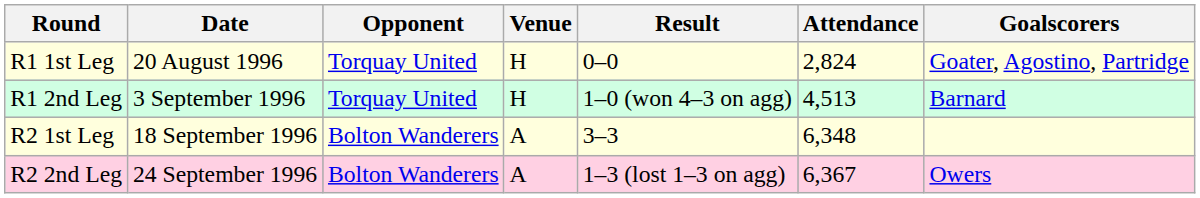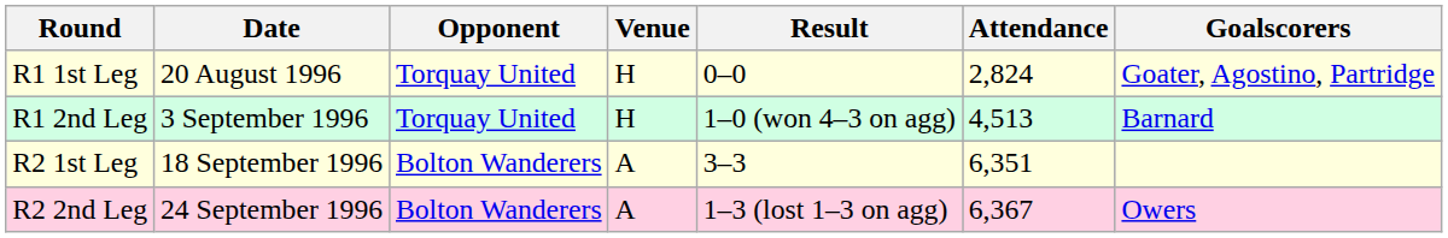R2 1st Leg | Attendance: 6,348 -> 6,351
